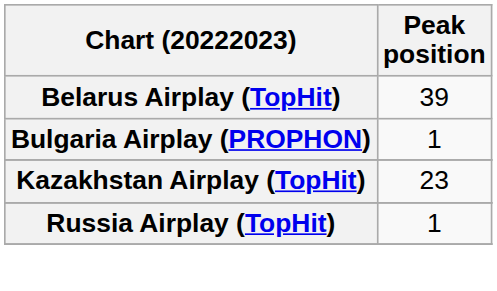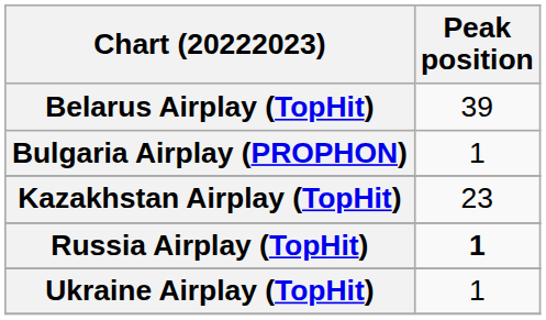Russia Airplay (TopHit) | Peak position: normal -> bold
+ row: Ukraine Airplay (TopHit) | 1
